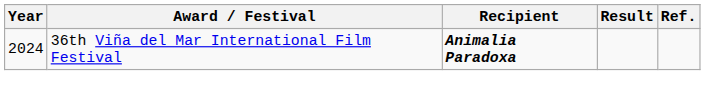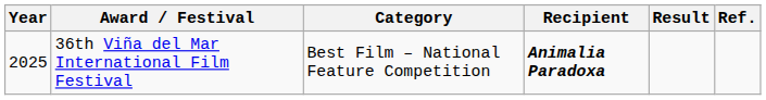+ column: Category | Best Film – National Feature Competition
36th Viña del Mar International Film Festival | Year: 2024 -> 2025
